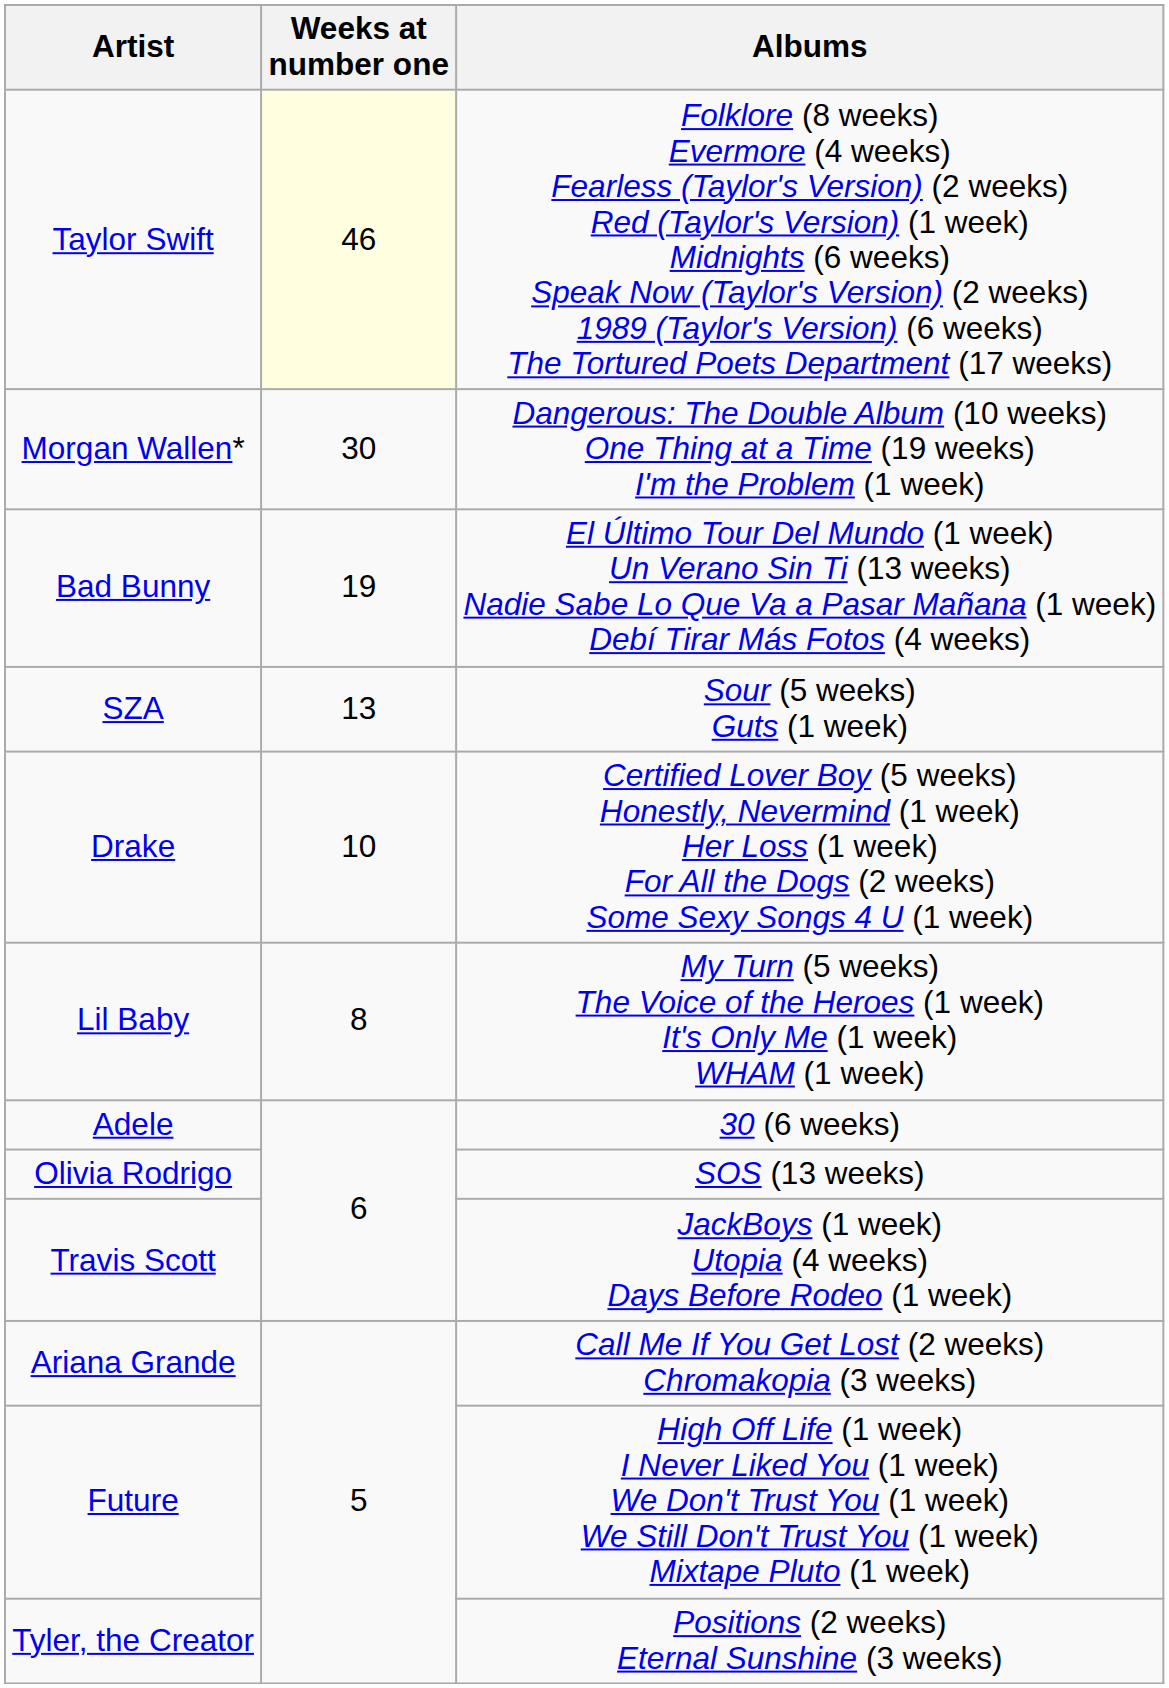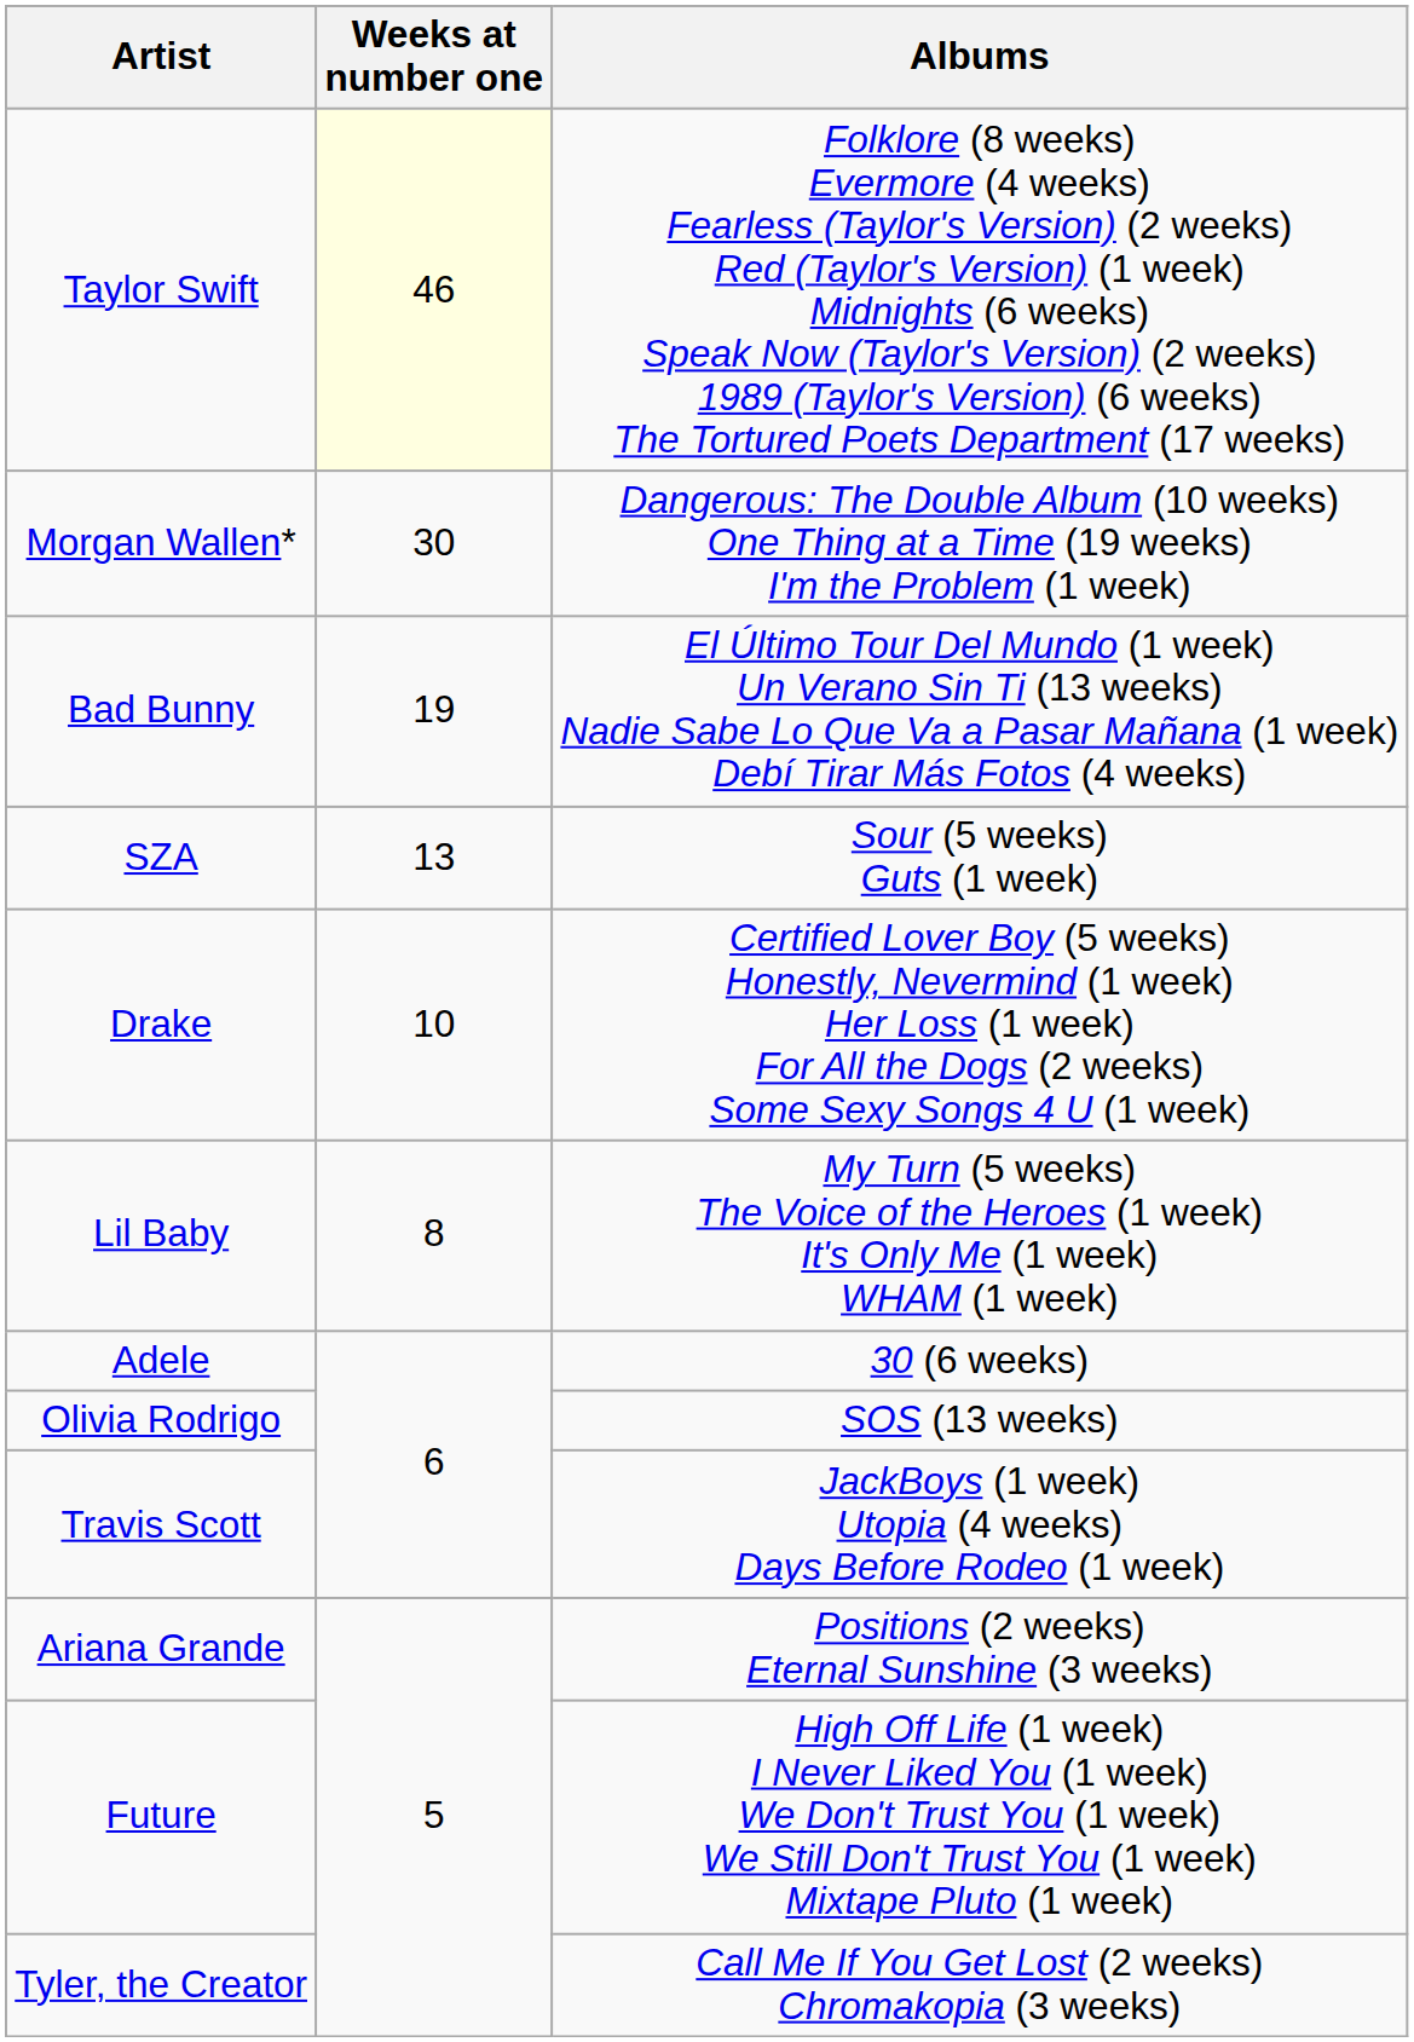Ariana Grande | Albums: Call Me If You Get Lost (2 weeks) Chromakopia (3 weeks) -> Positions (2 weeks) Eternal Sunshine (3 weeks)
Tyler, the Creator | Albums: Positions (2 weeks) Eternal Sunshine (3 weeks) -> Call Me If You Get Lost (2 weeks) Chromakopia (3 weeks)
